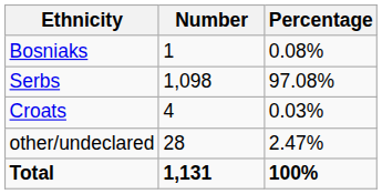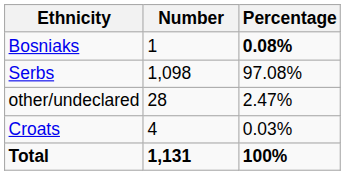Bosniaks | Percentage: normal -> bold
rows swapped: Croats <-> other/undeclared
